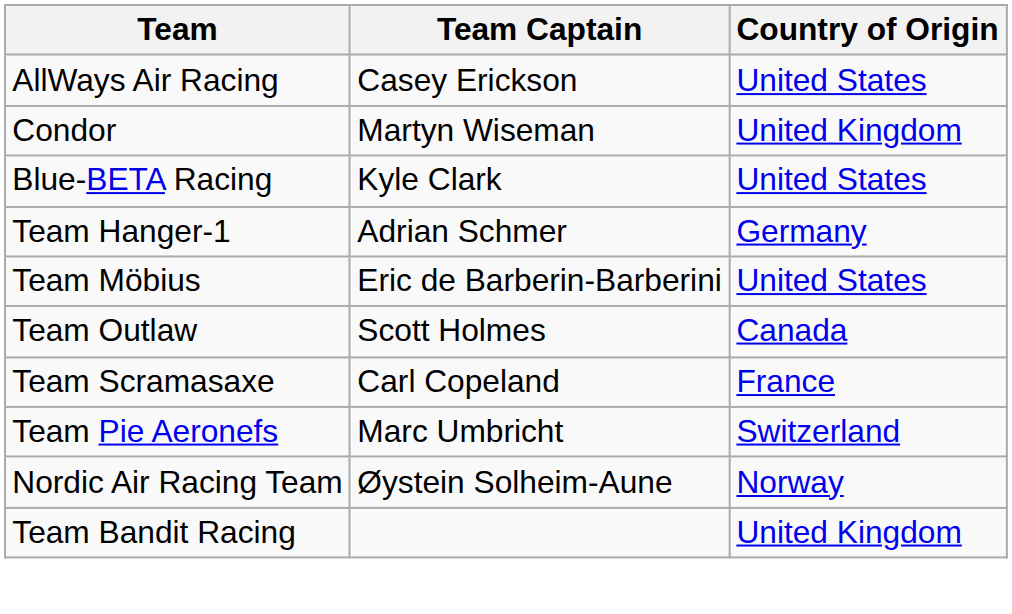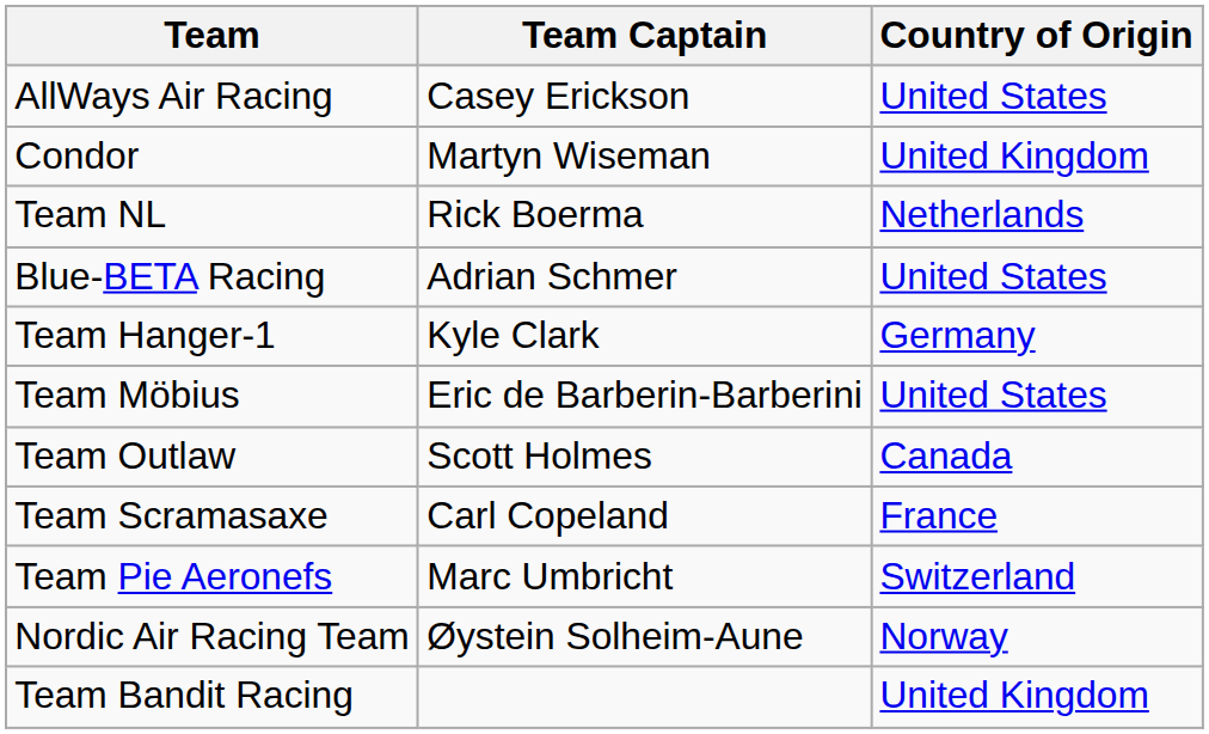+ row: Team NL | Rick Boerma | Netherlands
Blue-BETA Racing | Team Captain: Kyle Clark -> Adrian Schmer
Team Hanger-1 | Team Captain: Adrian Schmer -> Kyle Clark
